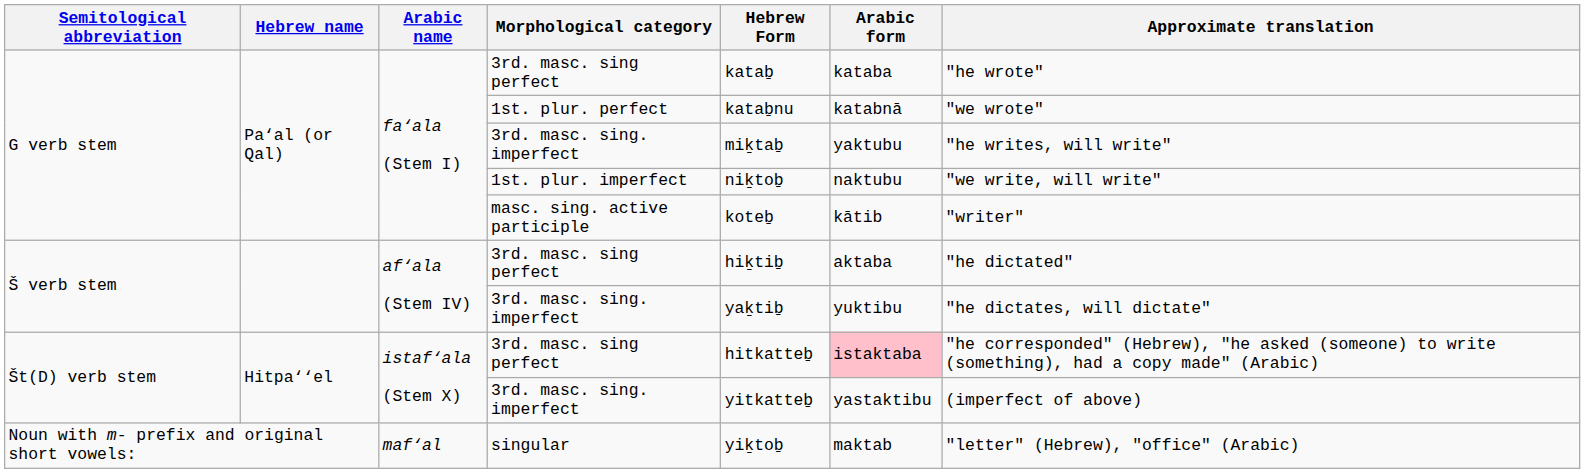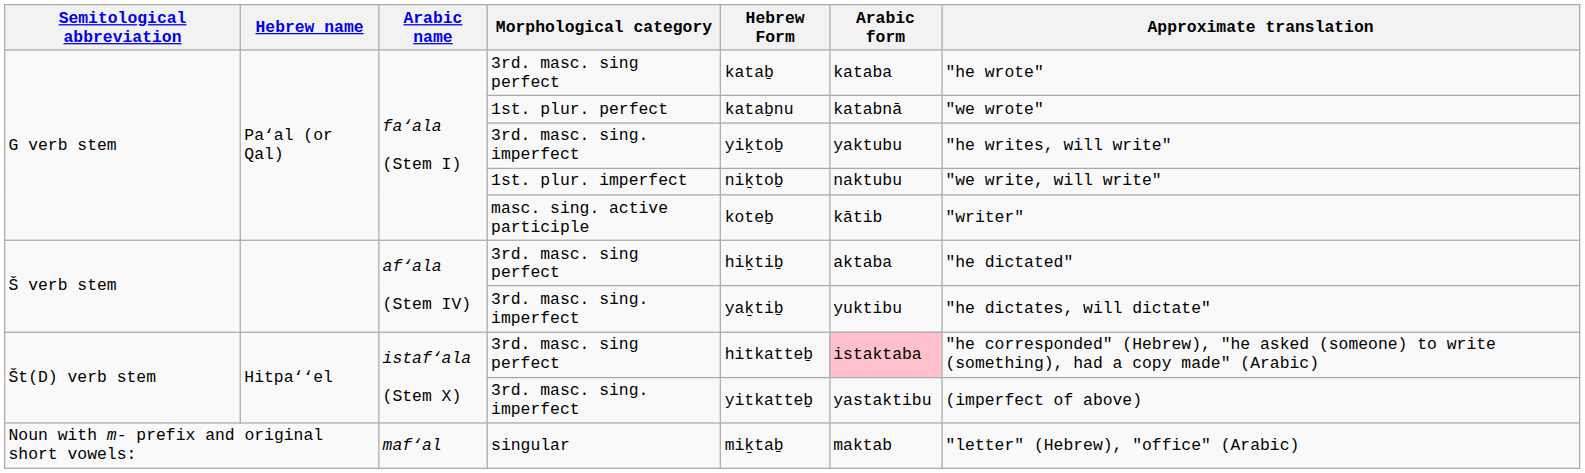G verb stem / 3rd. masc. sing. imperfect | Hebrew Form: miḵtaḇ -> yiḵtoḇ
singular | Hebrew Form: yiḵtoḇ -> miḵtaḇ
